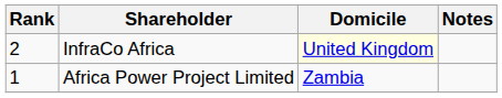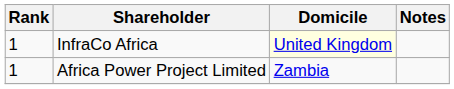InfraCo Africa | Rank: 2 -> 1
